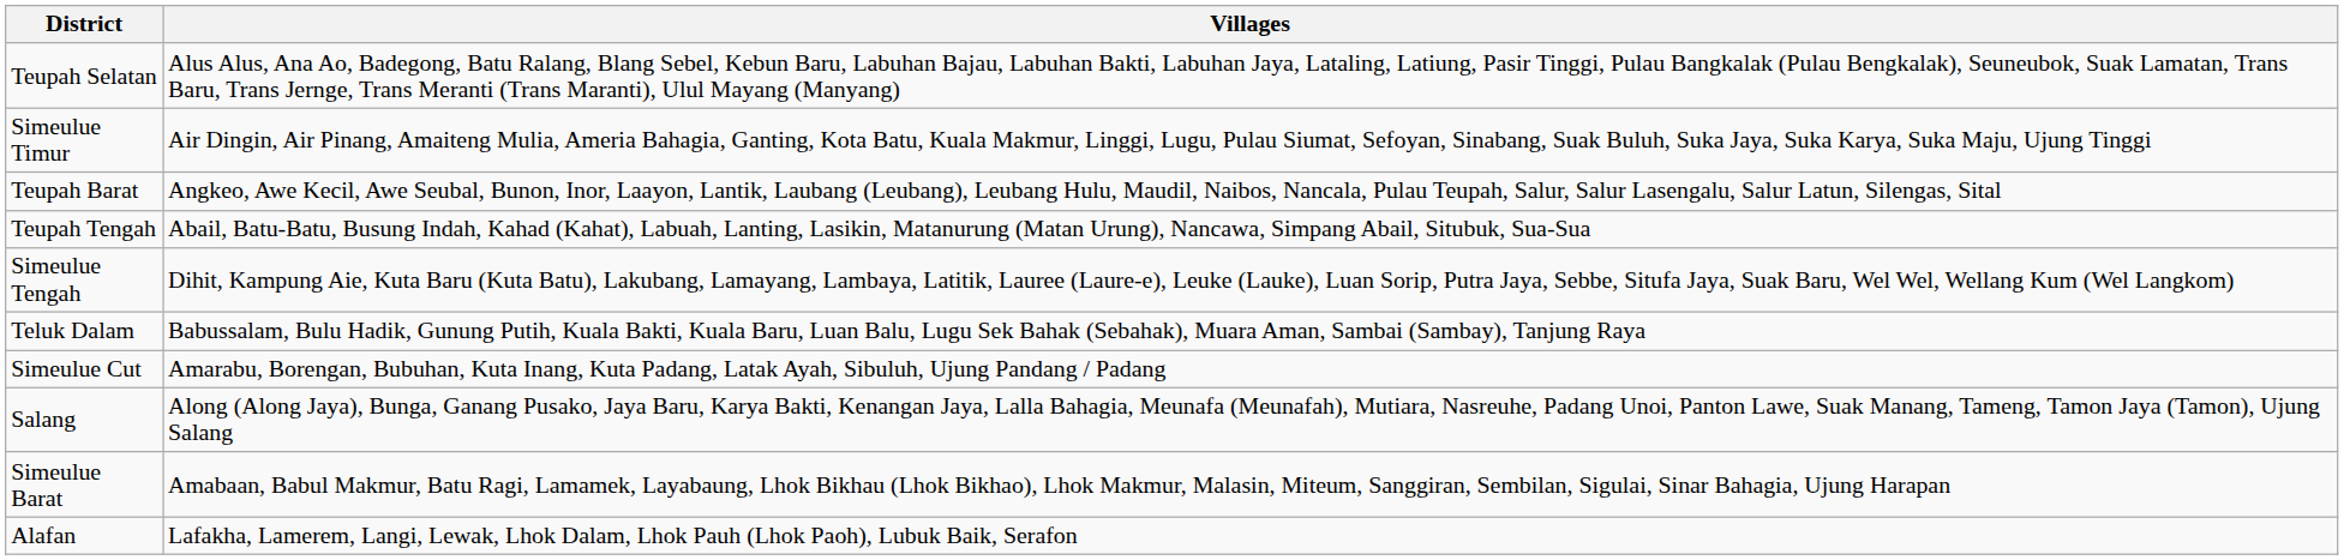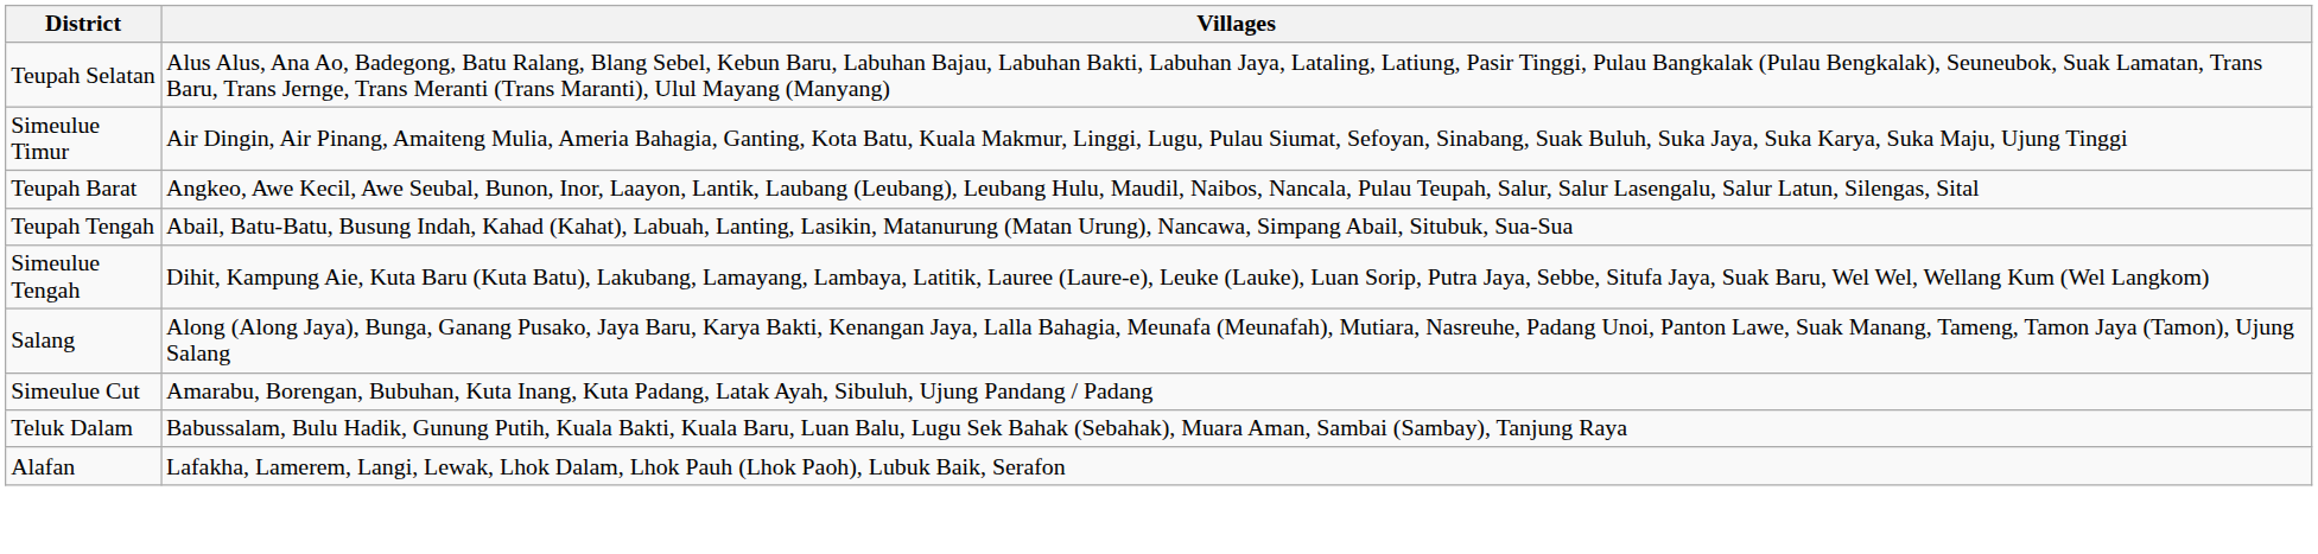rows swapped: Teluk Dalam <-> Salang
- row: Simeulue Barat | Amabaan, Babul Makmur, Batu Ragi, Lamamek, Layabaung, Lhok Bikhau (Lhok Bikhao), Lhok Makmur, Malasin, Miteum, Sanggiran, Sembilan, Sigulai, Sinar Bahagia, Ujung Harapan
